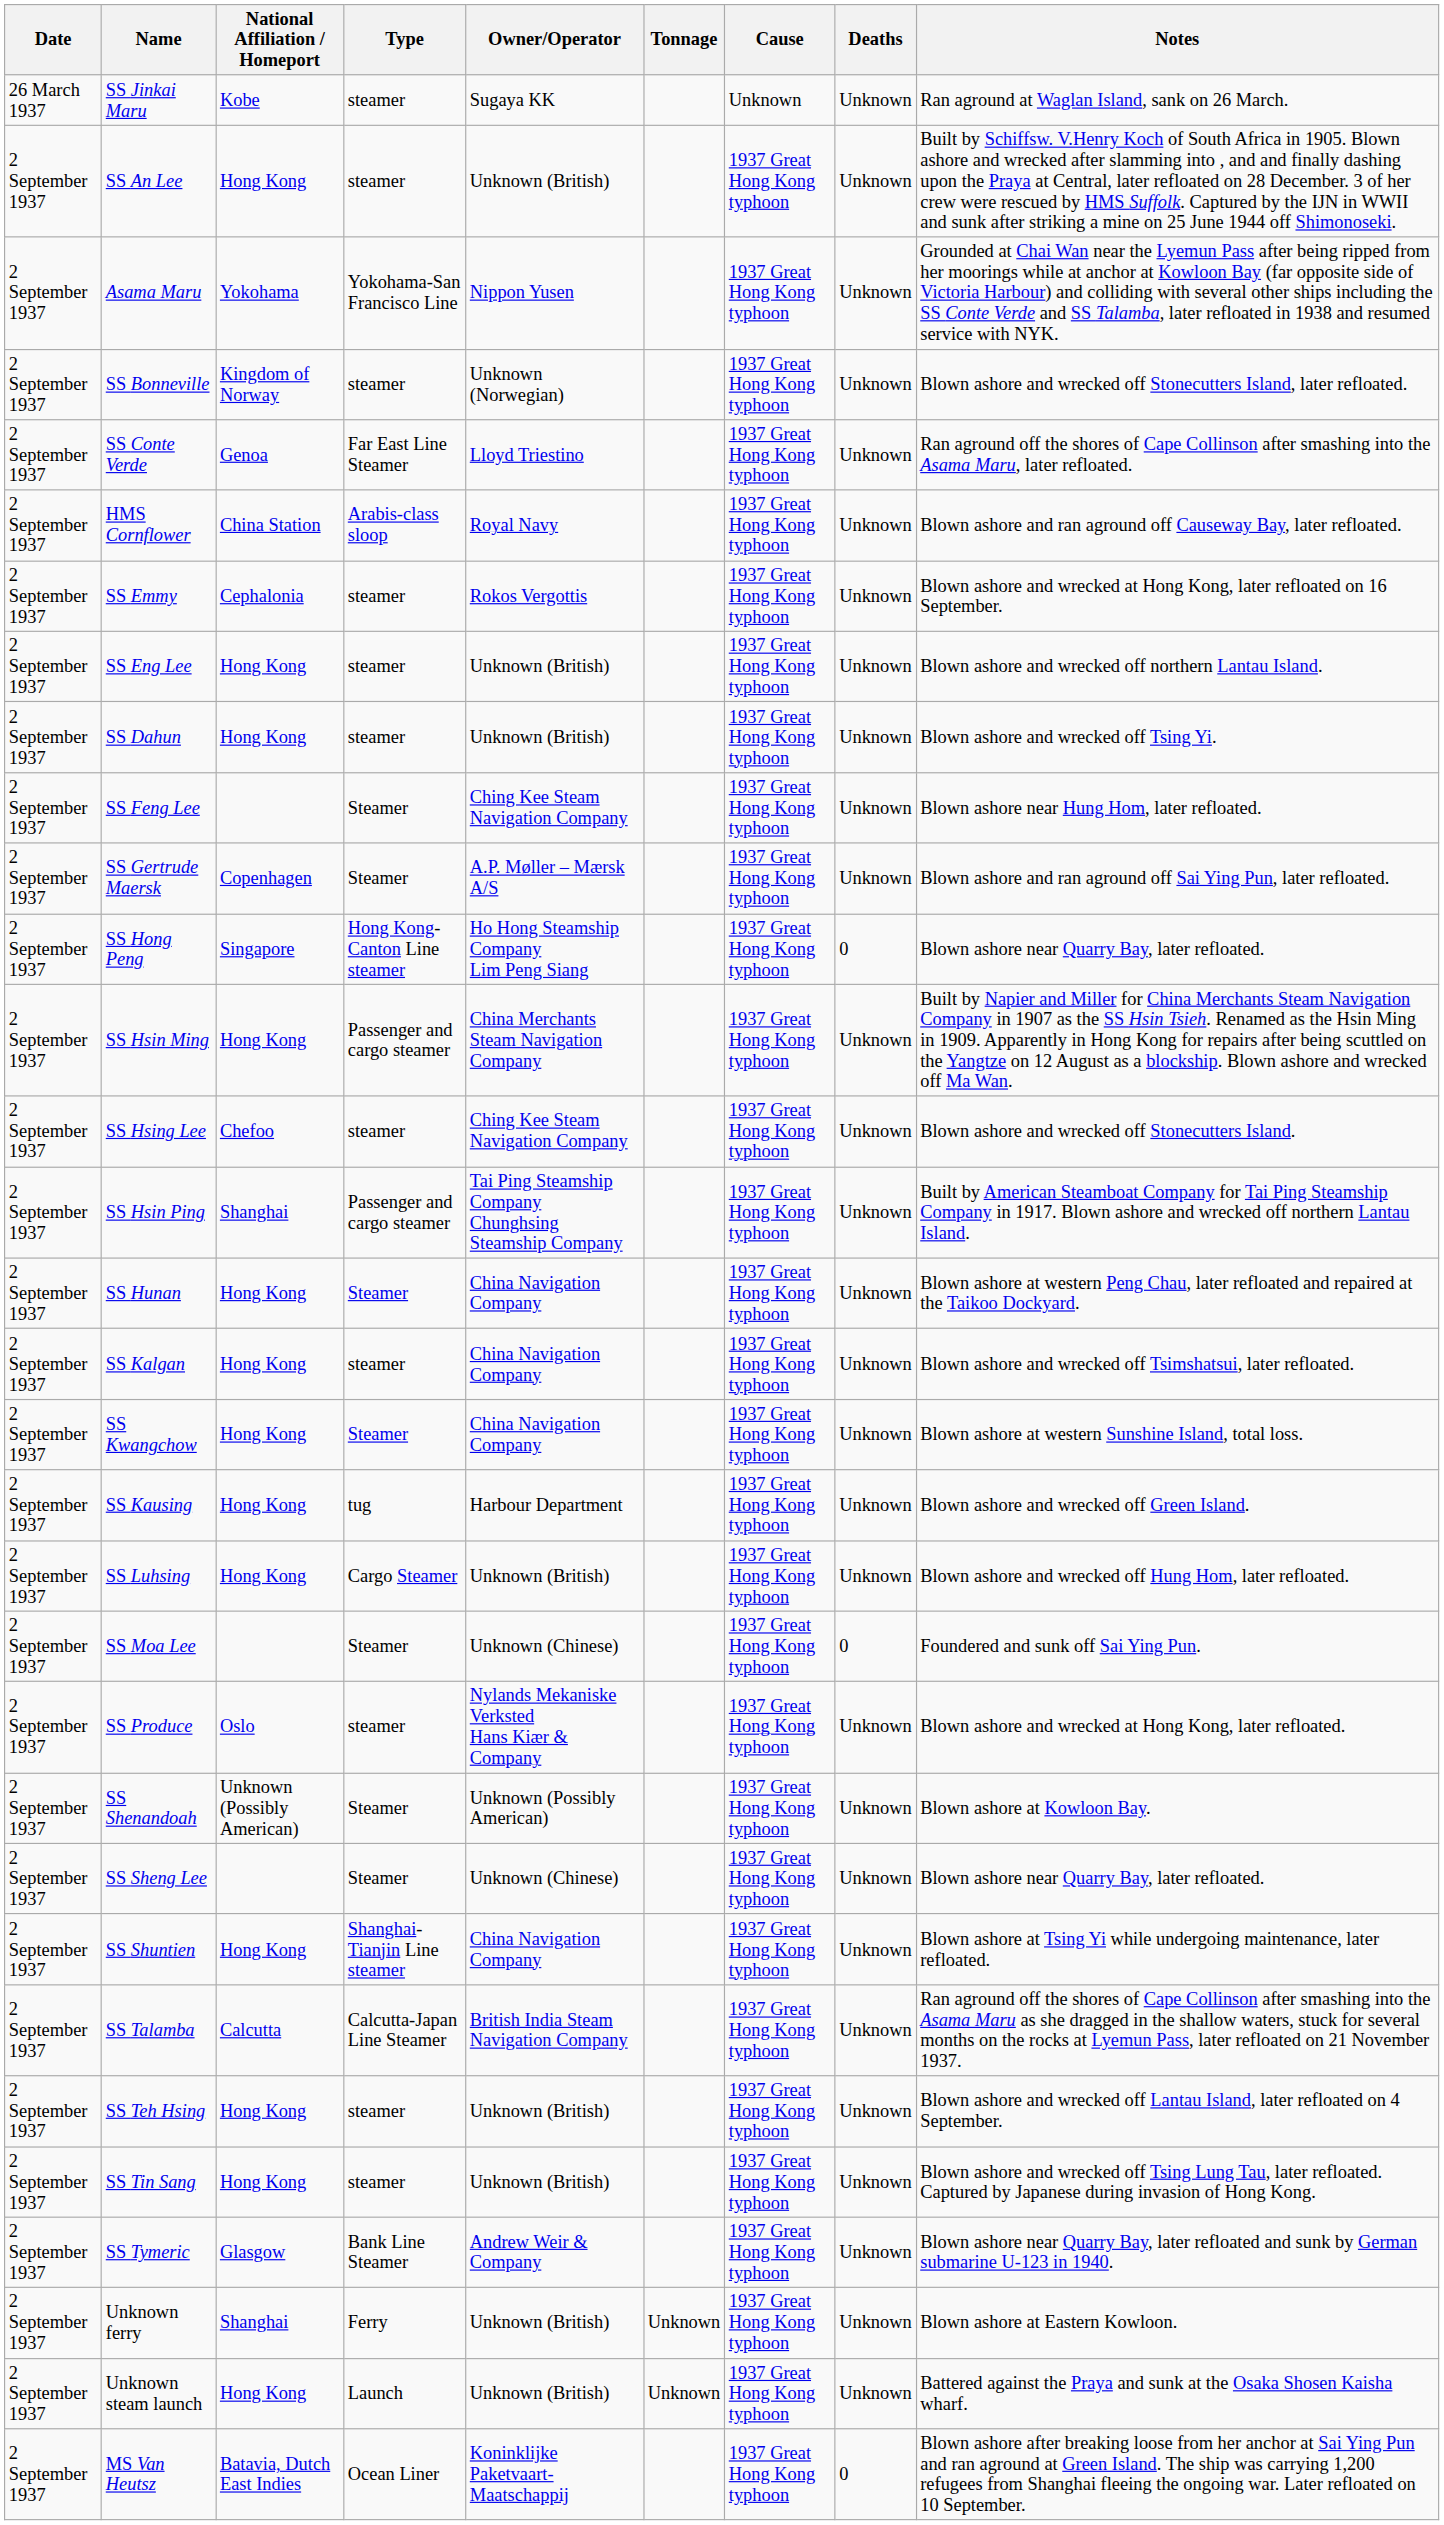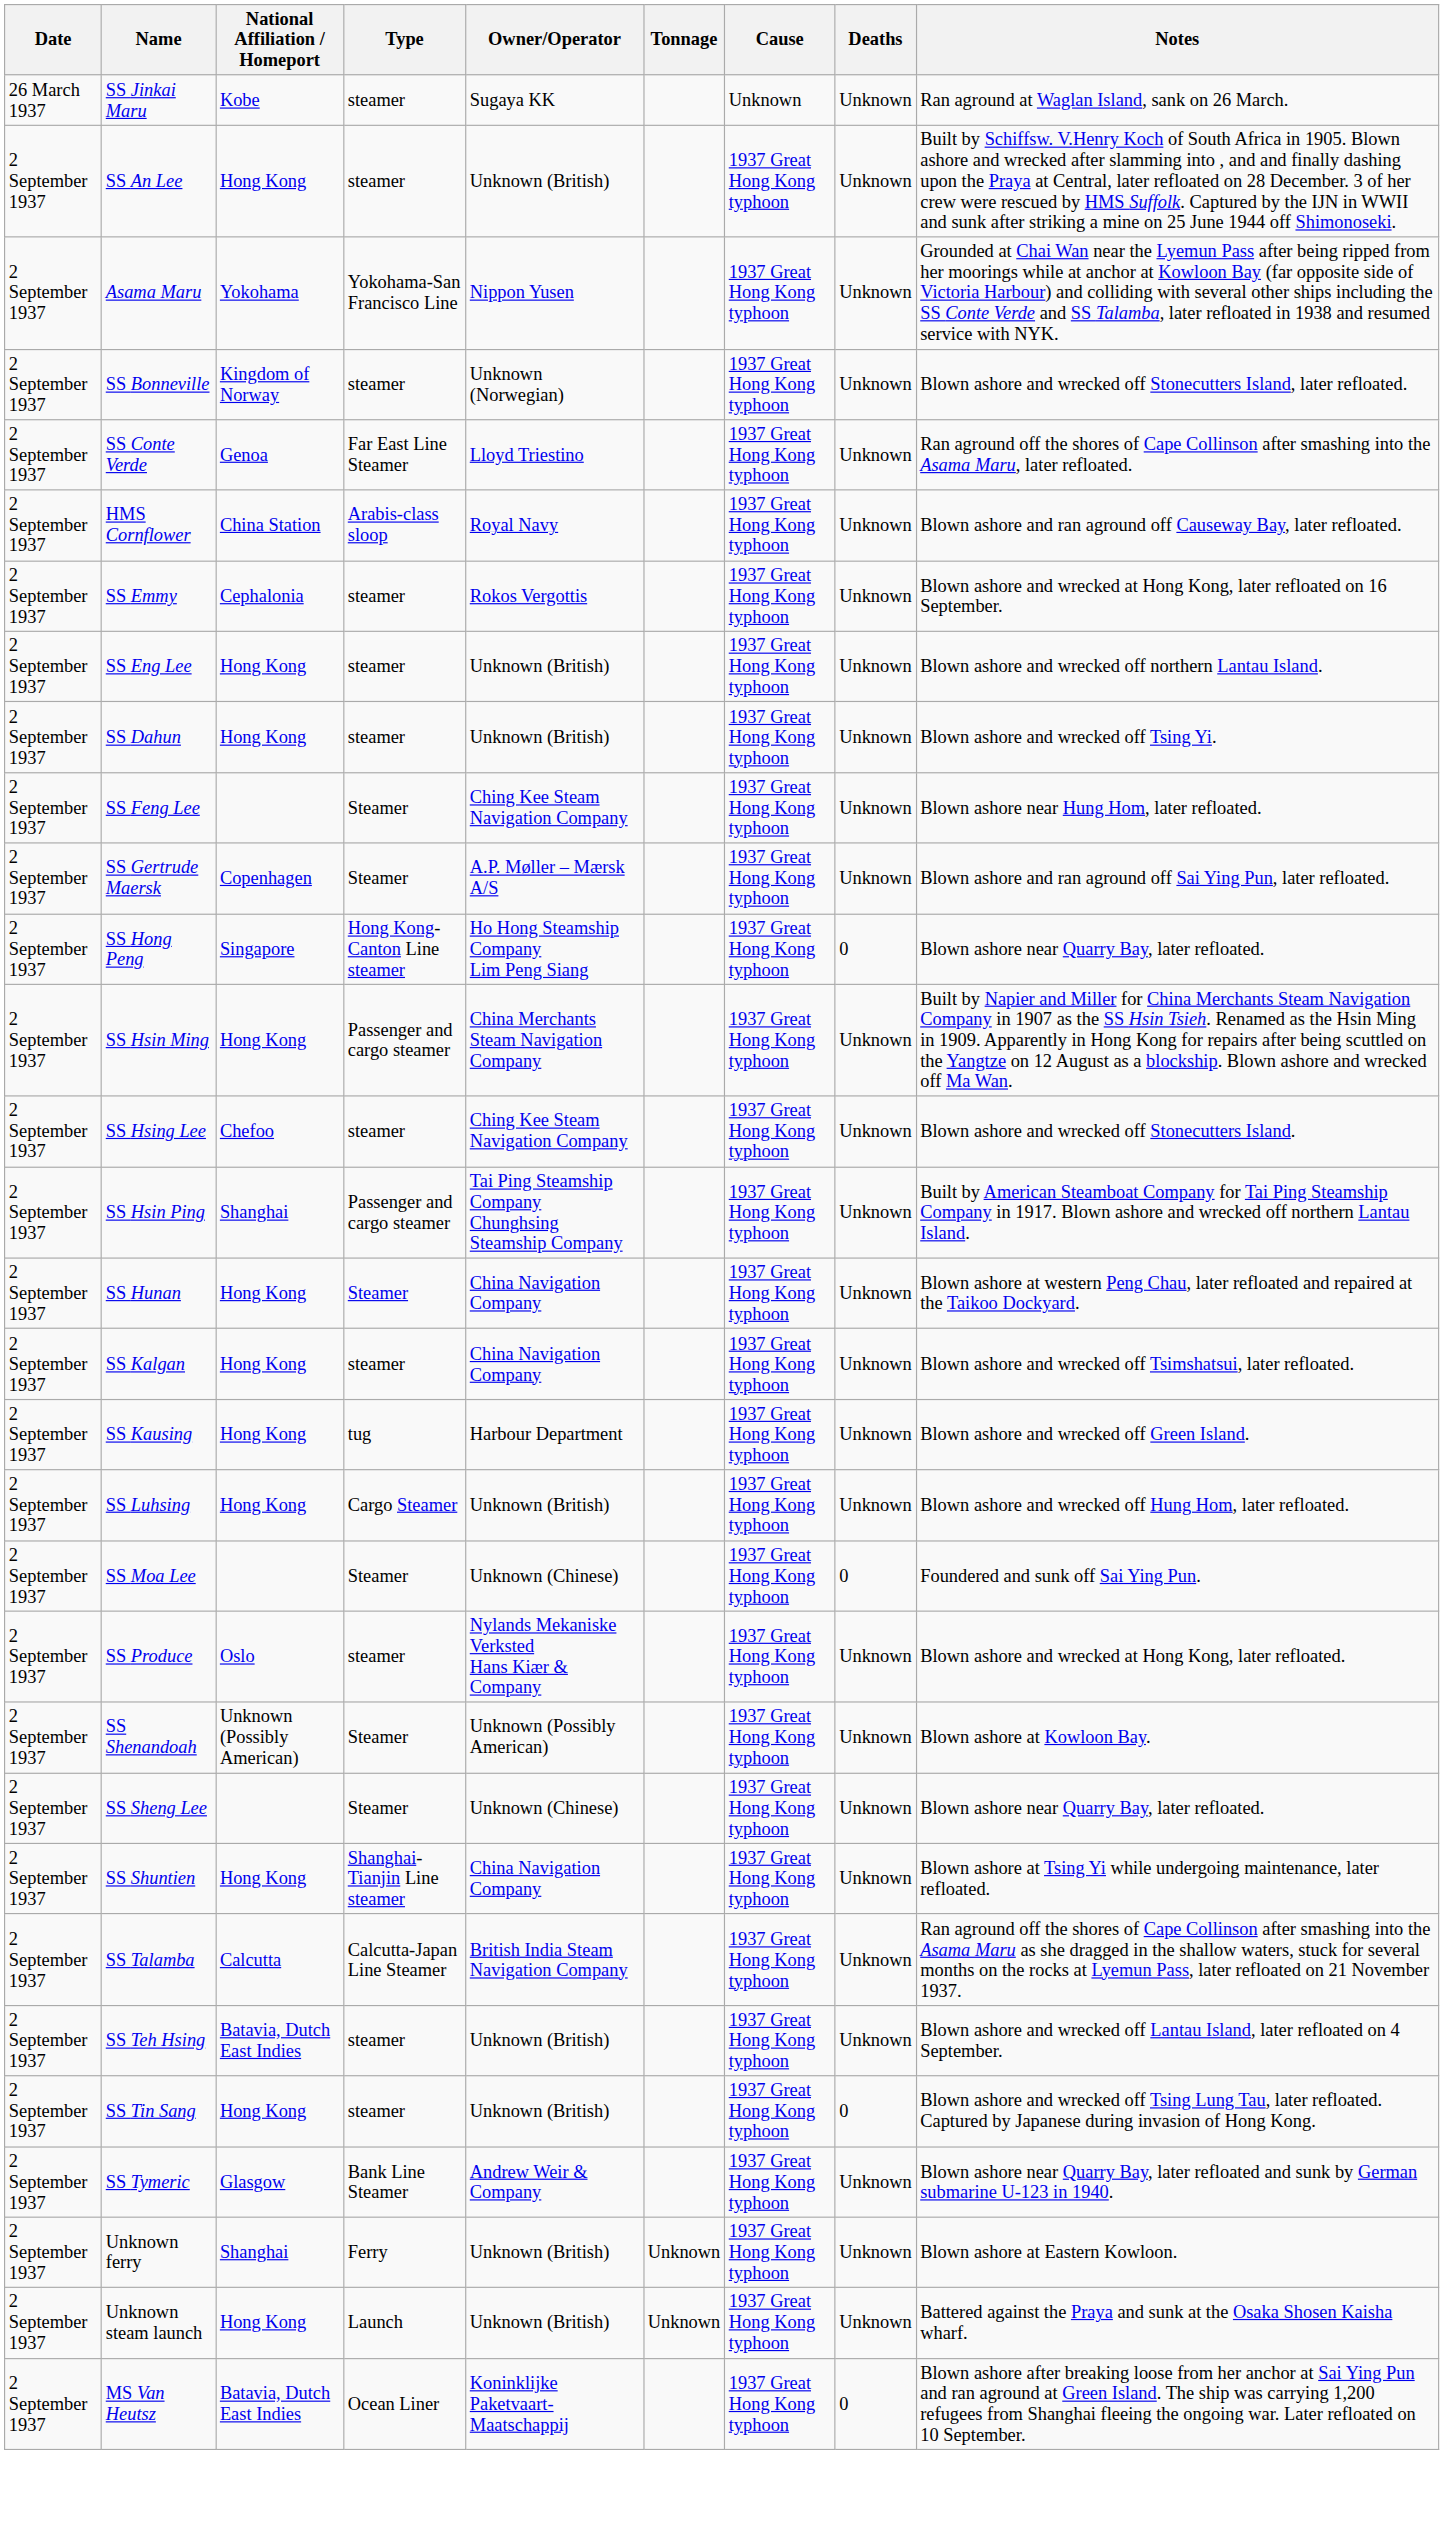- row: 2 September 1937 | SS Kwangchow | Hong Kong | Steamer | China Navigation Company | 1937 Great Hong Kong typhoon | Unknown | Blown ashore at western Sunshine Island, total loss.
SS Teh Hsing | National Affiliation / Homeport: Hong Kong -> Batavia, Dutch East Indies
SS Tin Sang | Deaths: Unknown -> 0
